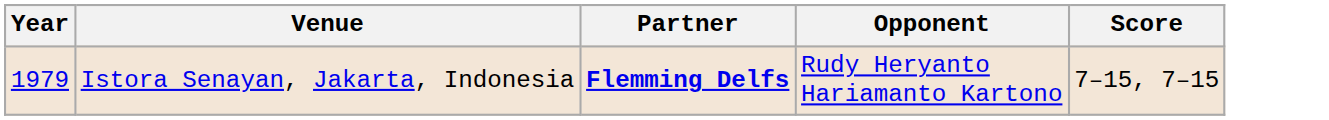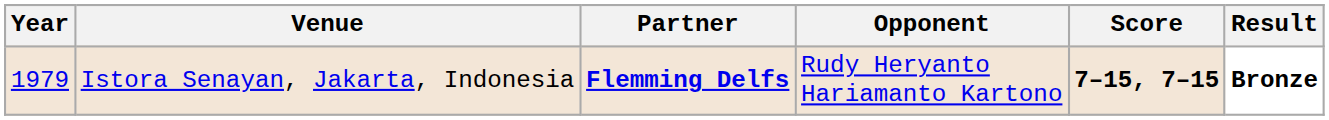+ column: Result | Bronze
Istora Senayan, Jakarta, Indonesia | Score: normal -> bold
